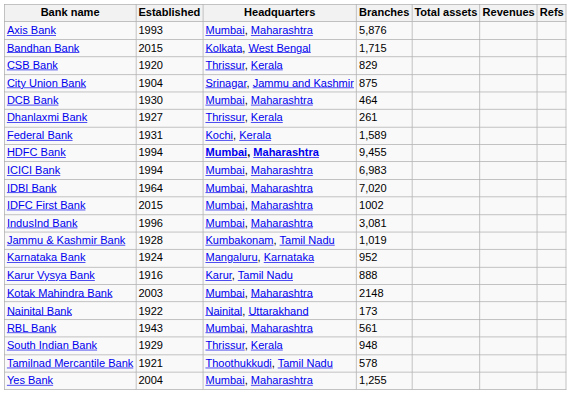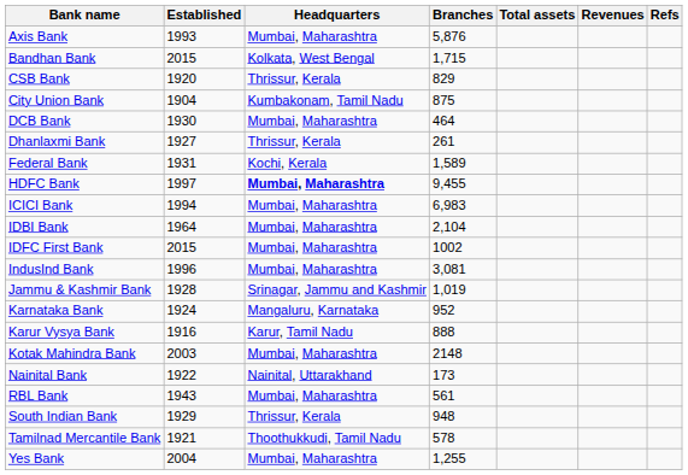City Union Bank | Headquarters: Srinagar, Jammu and Kashmir -> Kumbakonam, Tamil Nadu
HDFC Bank | Established: 1994 -> 1997
IDBI Bank | Branches: 7,020 -> 2,104
Jammu & Kashmir Bank | Headquarters: Kumbakonam, Tamil Nadu -> Srinagar, Jammu and Kashmir
